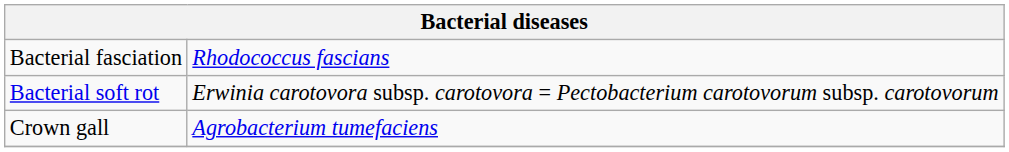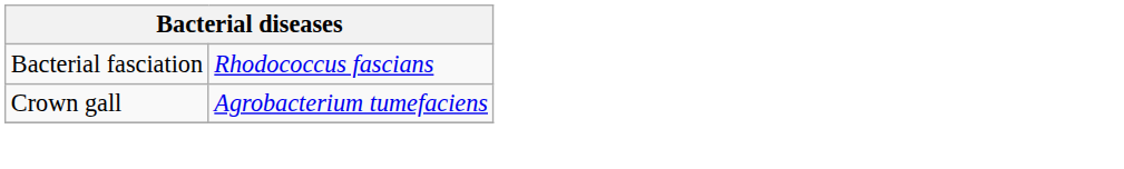- row: Bacterial soft rot | Erwinia carotovora subsp. carotovora = Pectobacterium carotovorum subsp. carotovorum
